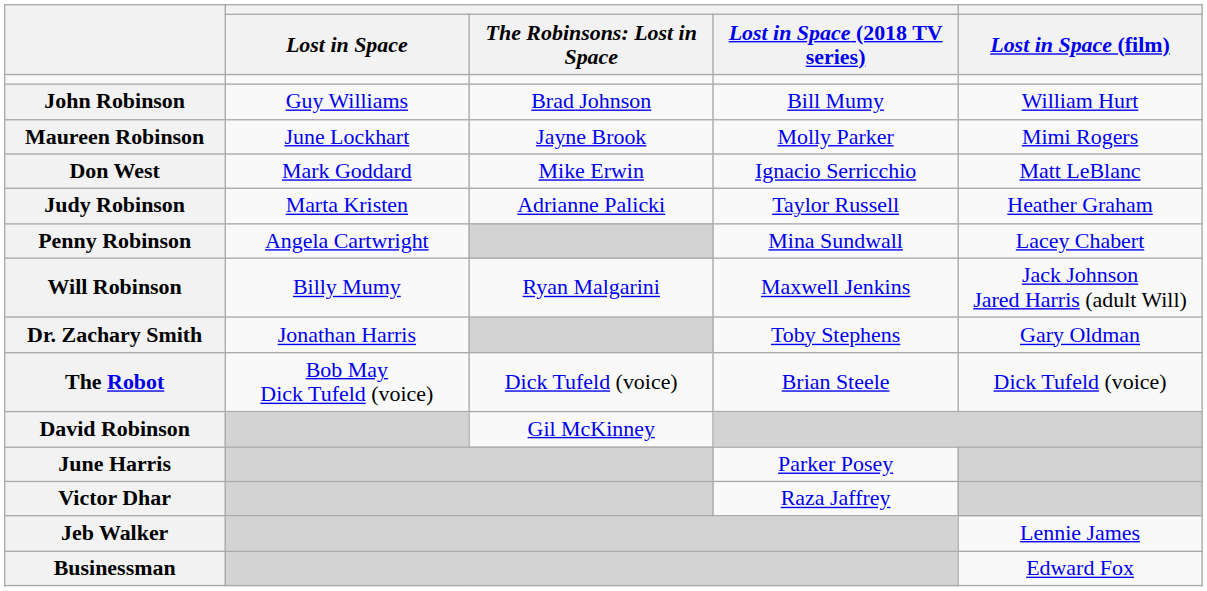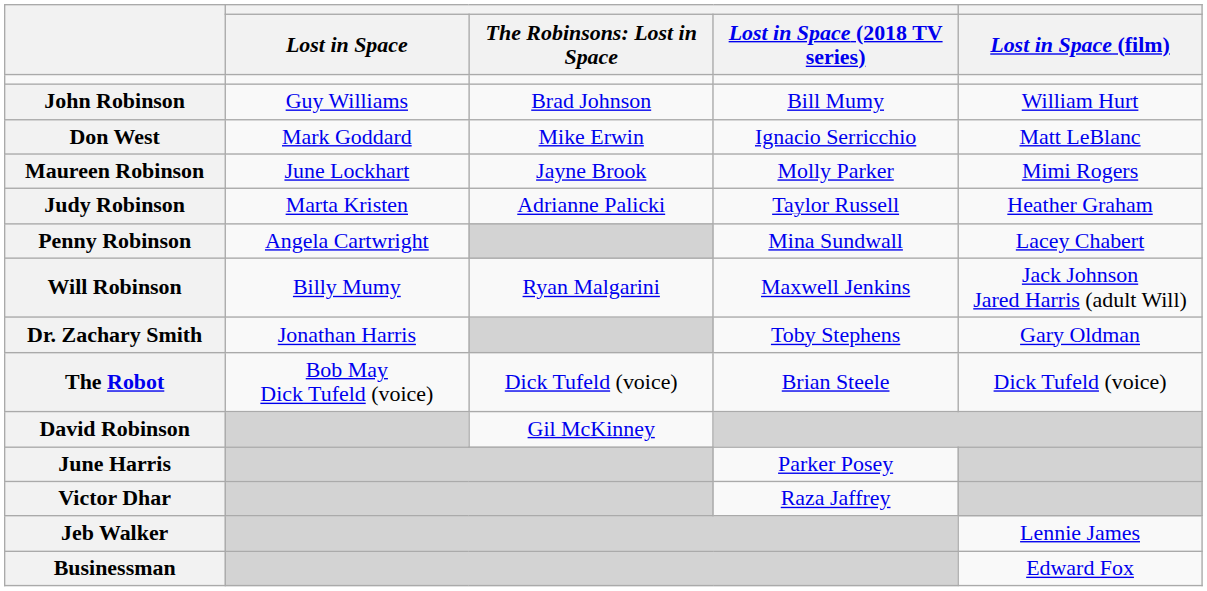rows swapped: Maureen Robinson <-> Don West
